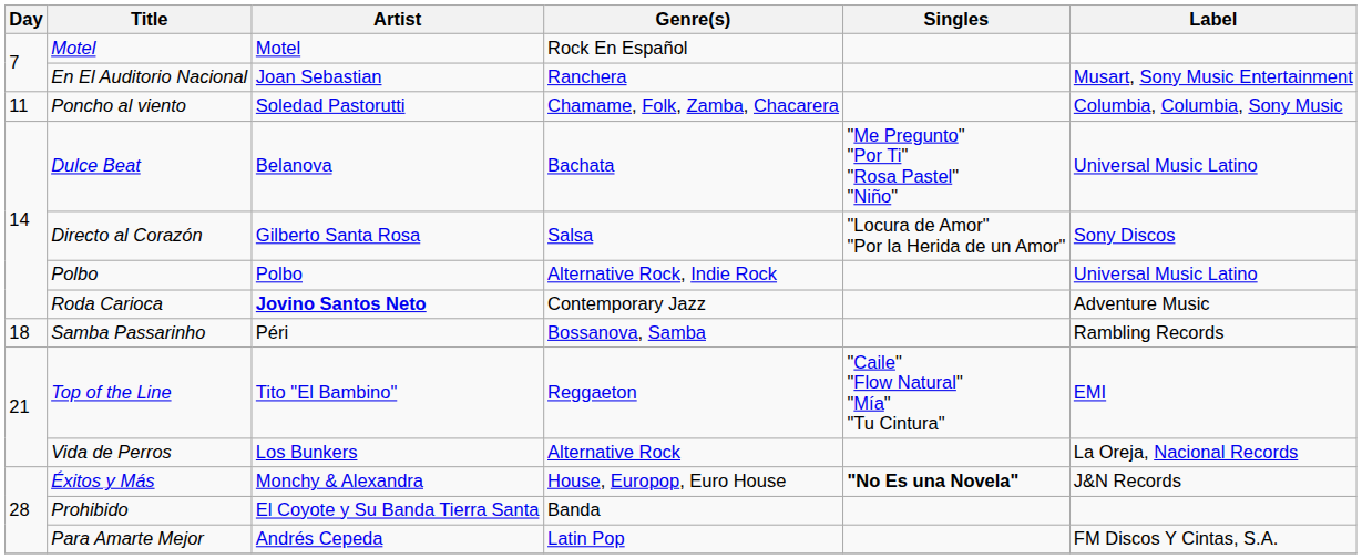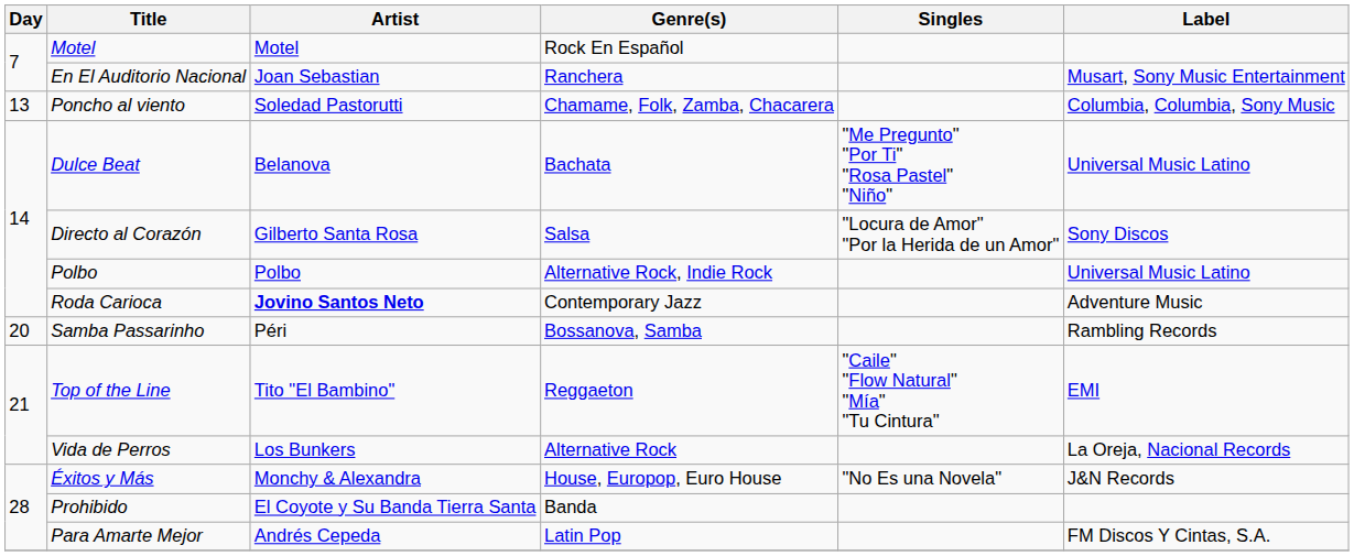Poncho al viento | Day: 11 -> 13
Samba Passarinho | Day: 18 -> 20
Éxitos y Más | Singles: bold -> normal
